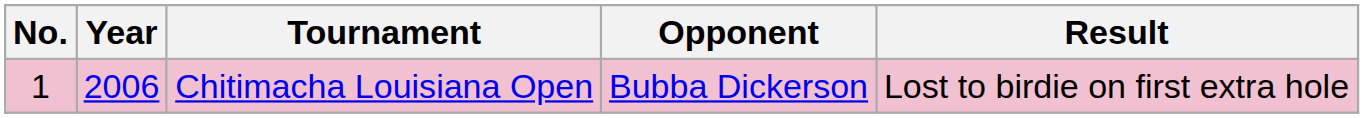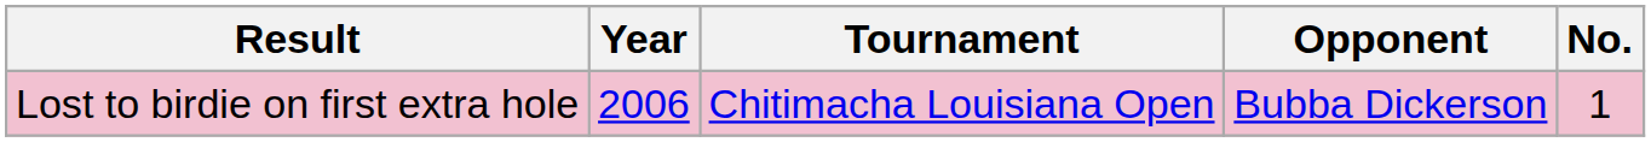columns swapped: No. <-> Result
